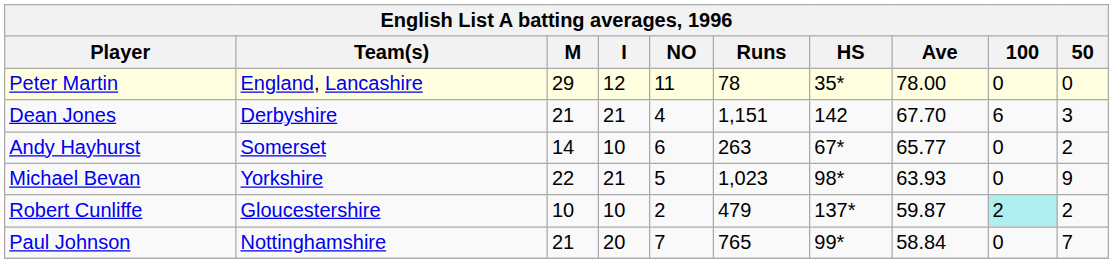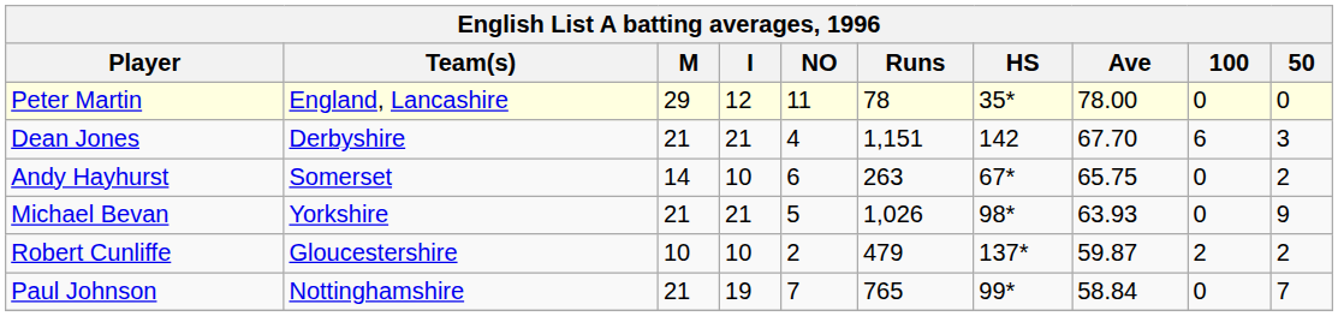Andy Hayhurst | Ave: 65.77 -> 65.75
Michael Bevan | M: 22 -> 21
Michael Bevan | Runs: 1,023 -> 1,026
Robert Cunliffe | 100: paleturquoise background -> no background
Paul Johnson | I: 20 -> 19
